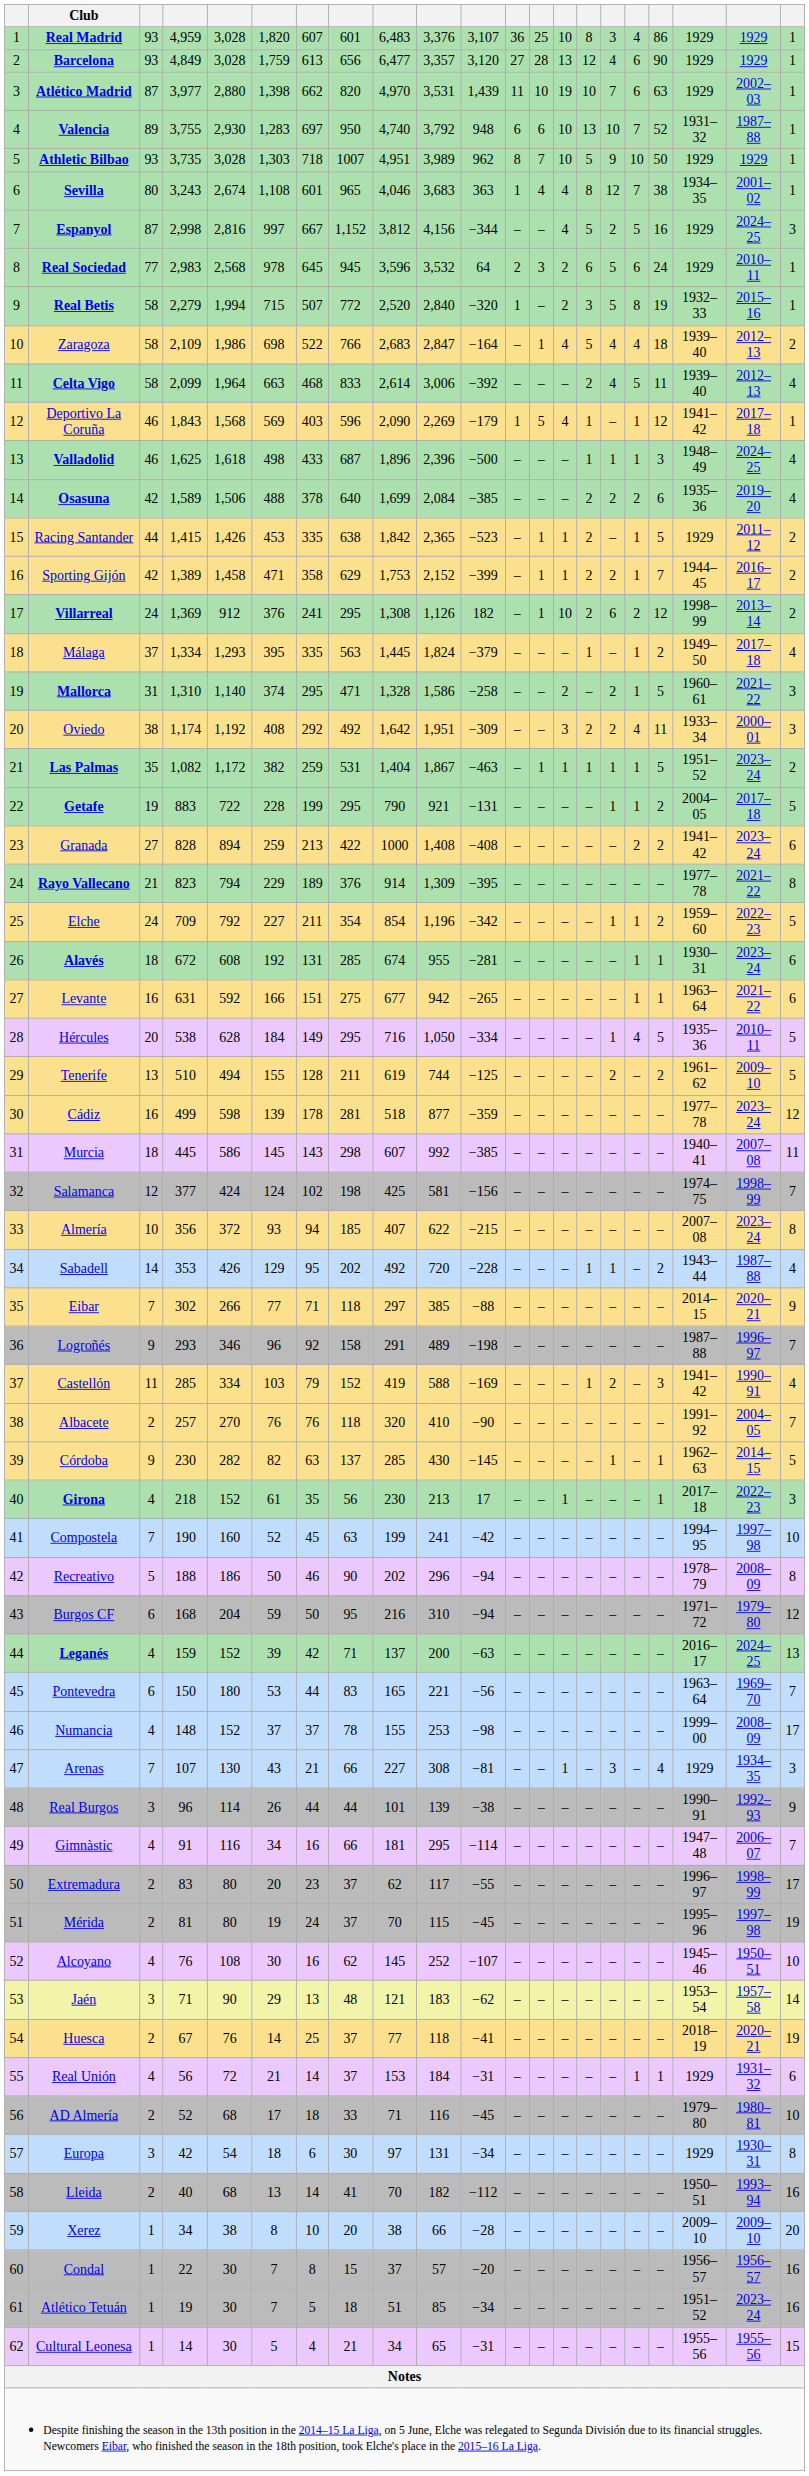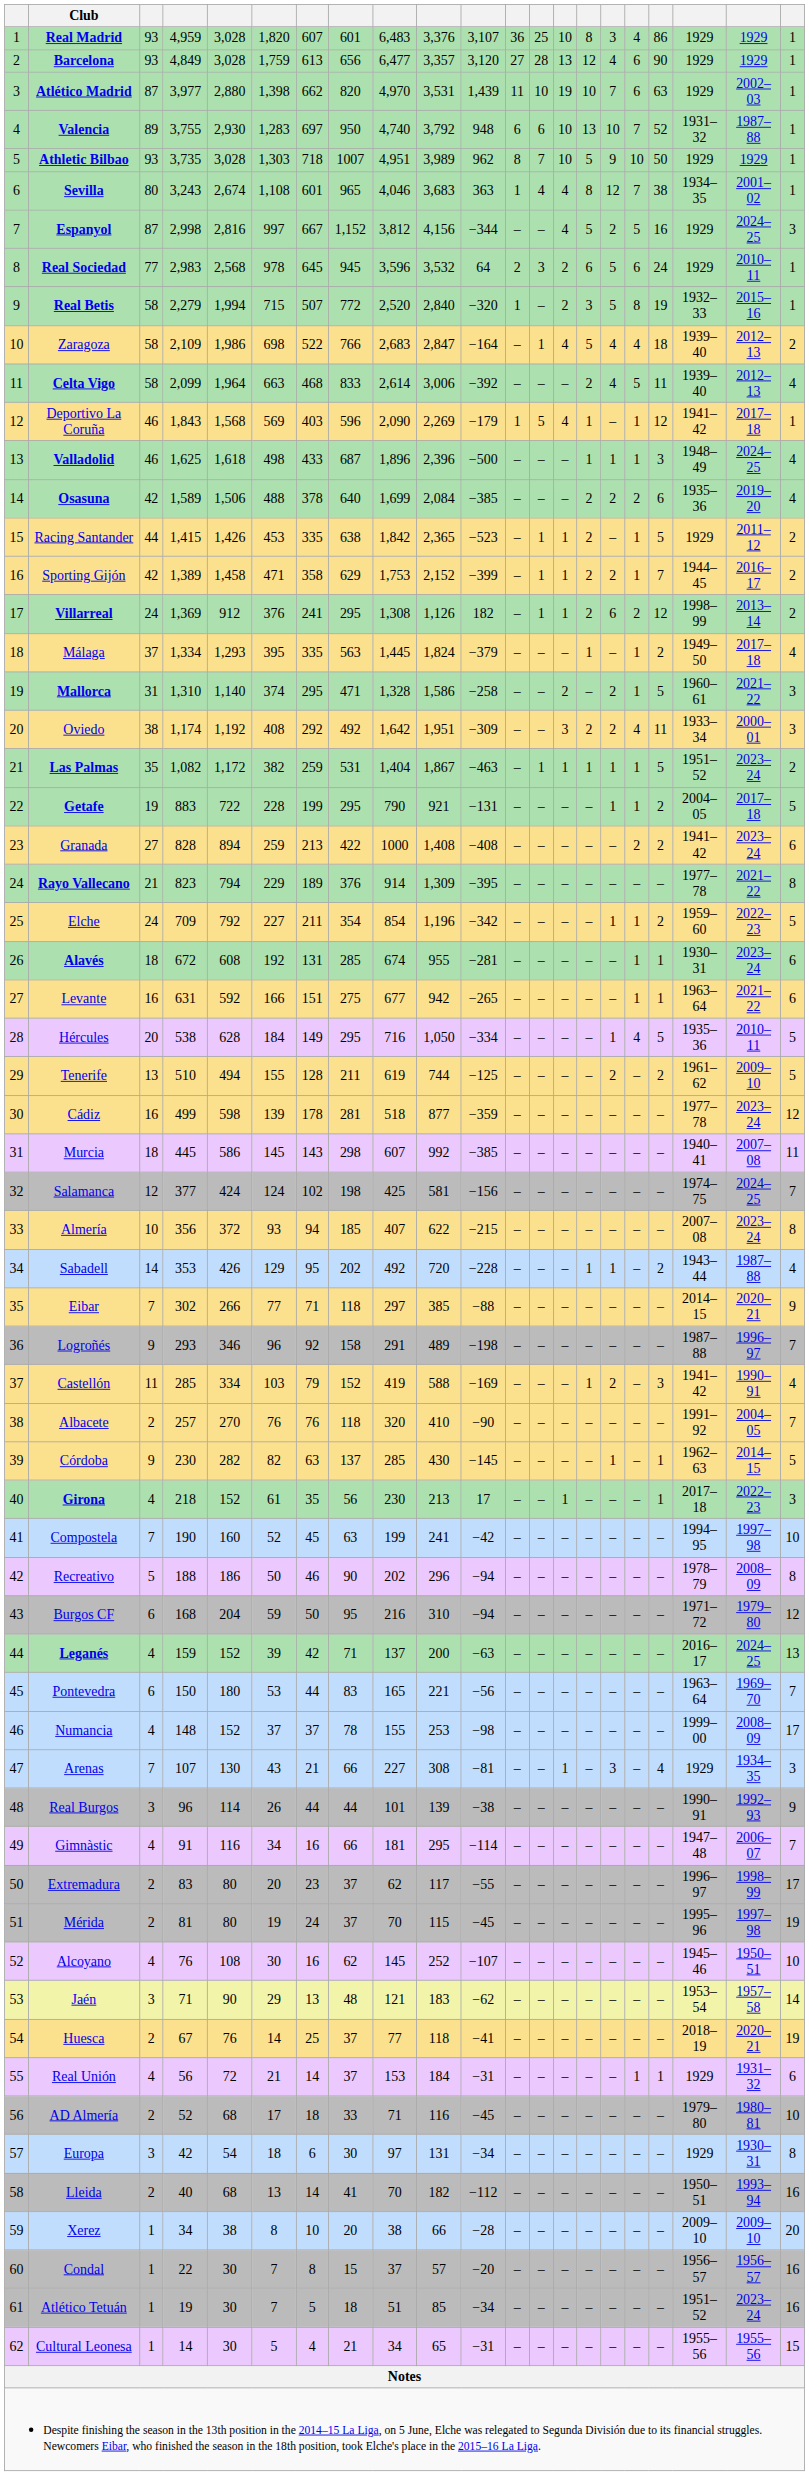Villarreal | column 14: 10 -> 1
Salamanca | column 20: 1998–99 -> 2024–25
